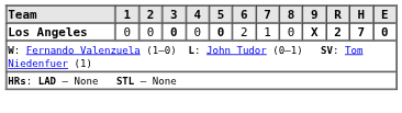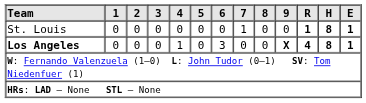+ row: St. Louis | 0 | 0 | 0 | 0 | 0 | 0 | 1 | 0 | 0 | 1 | 8 | 1
Los Angeles | 3: bold -> normal
Los Angeles | 4: 0 -> 1
Los Angeles | 5: bold -> normal
Los Angeles | 6: 2 -> 3
Los Angeles | 7: 1 -> 0
Los Angeles | R: 2 -> 4
Los Angeles | H: 7 -> 8
Los Angeles | E: 0 -> 1
